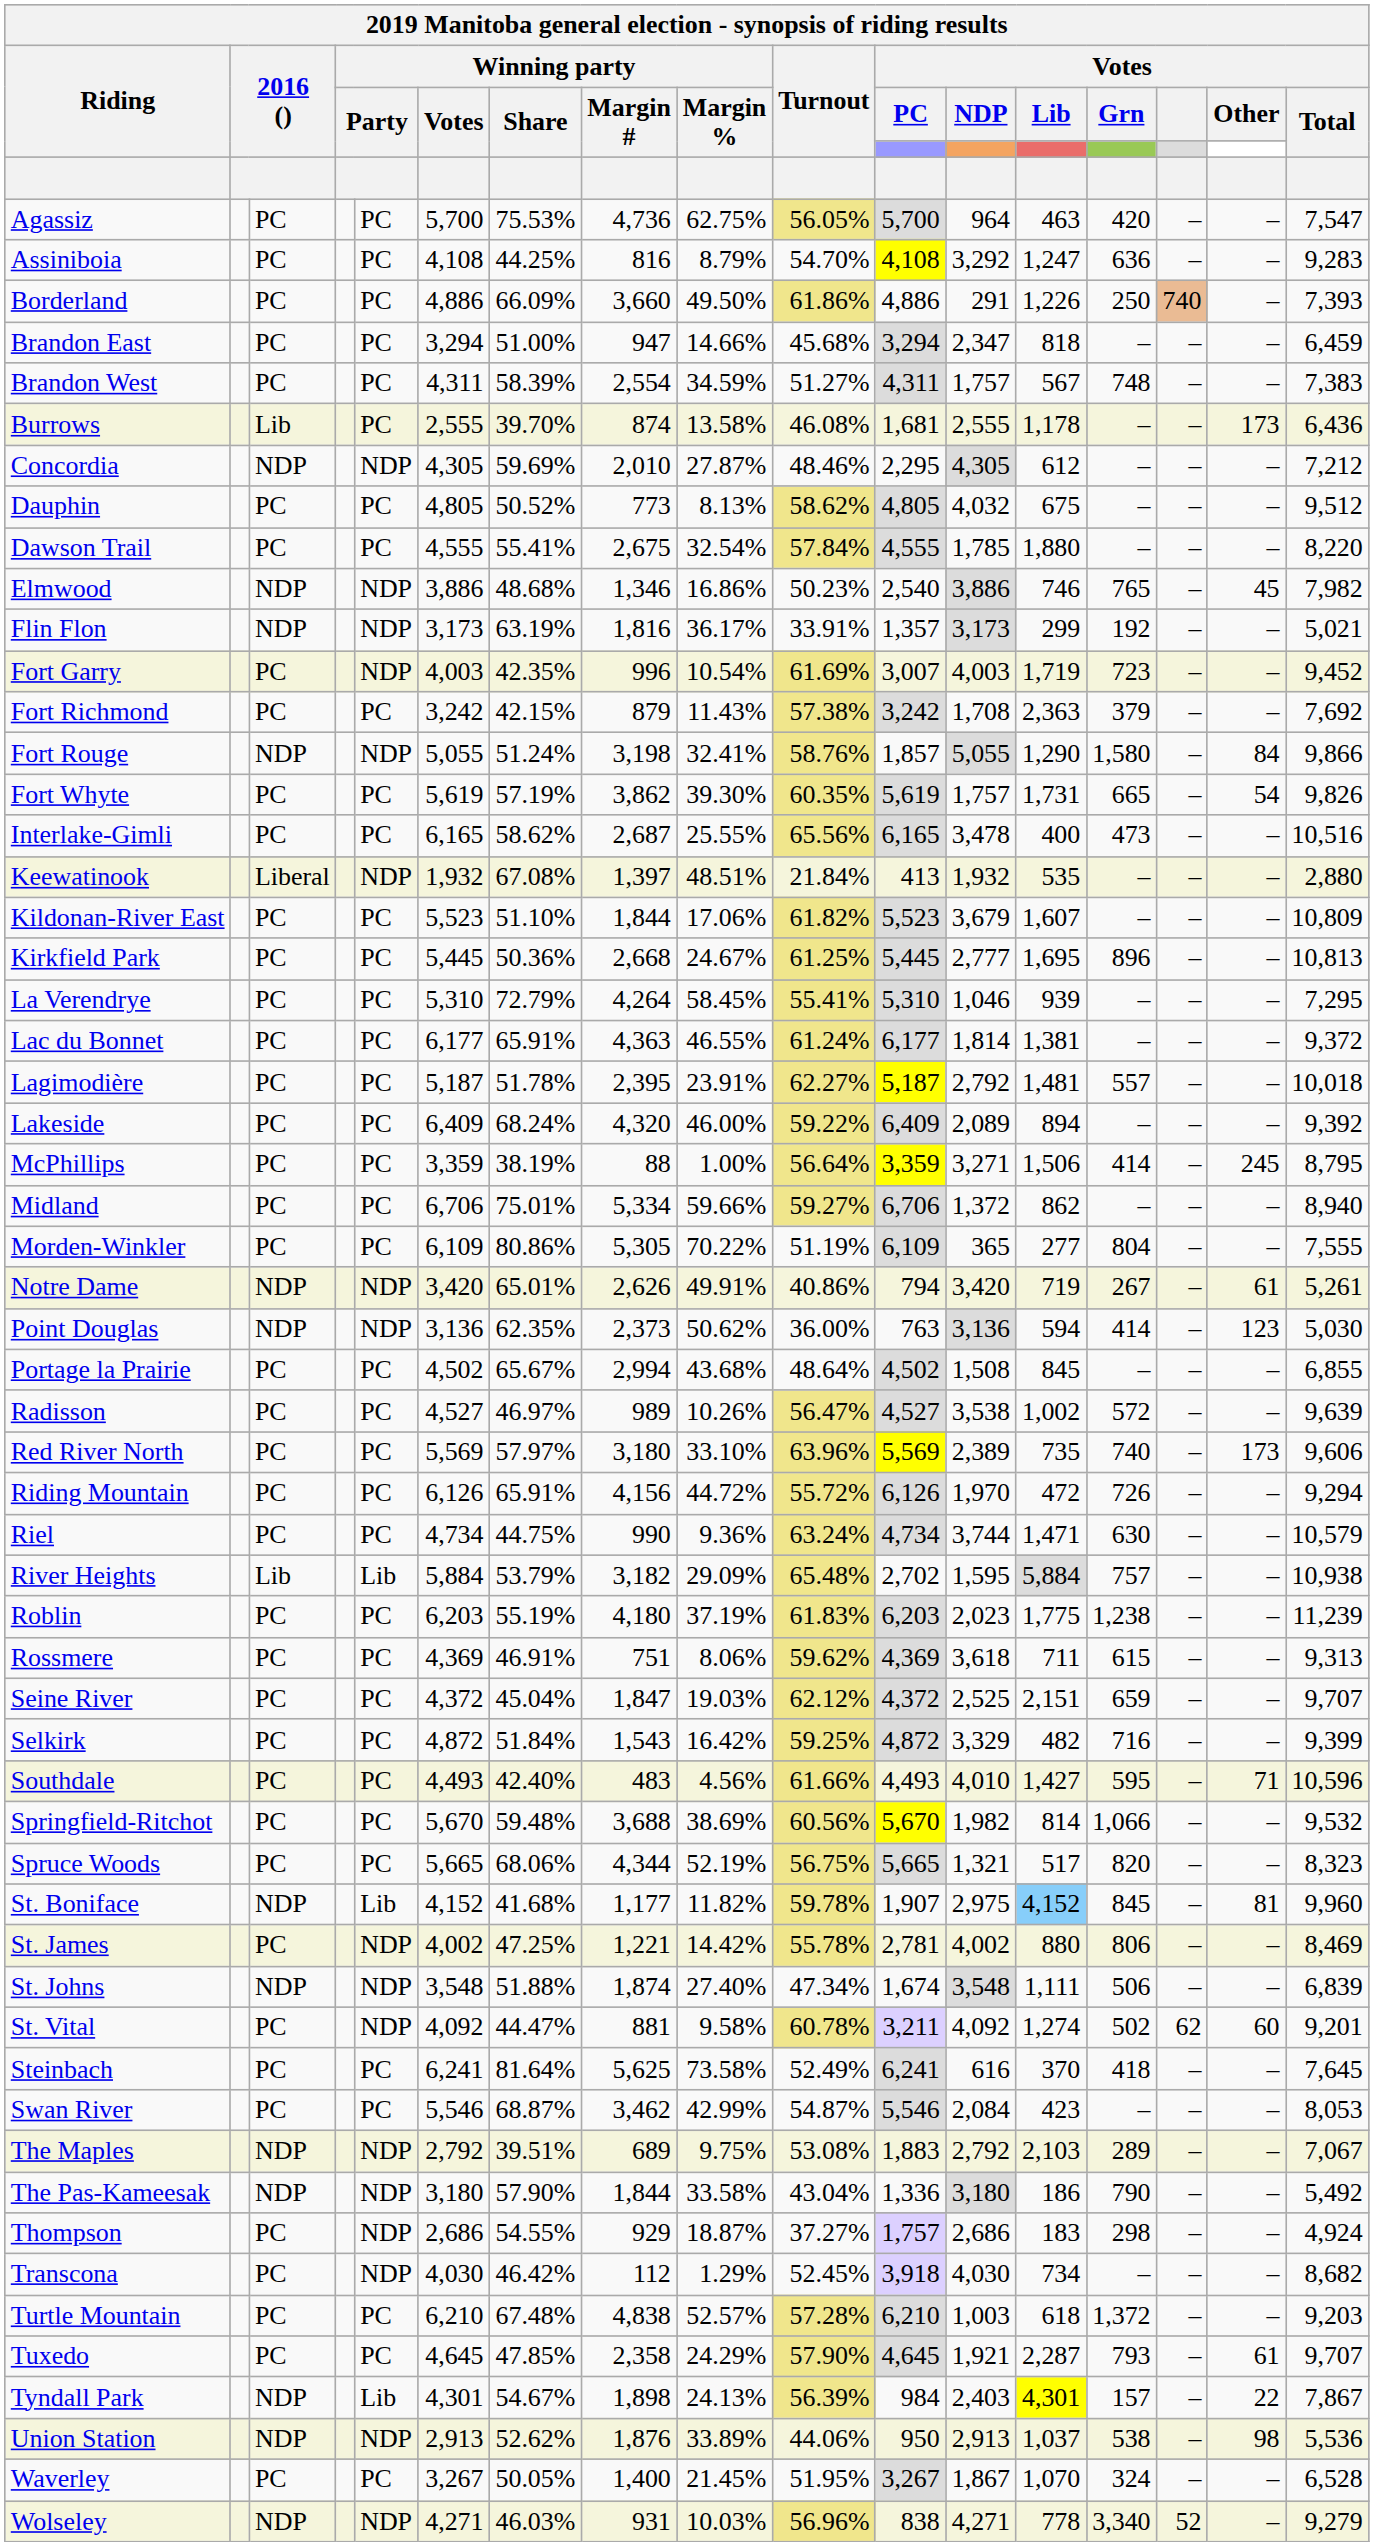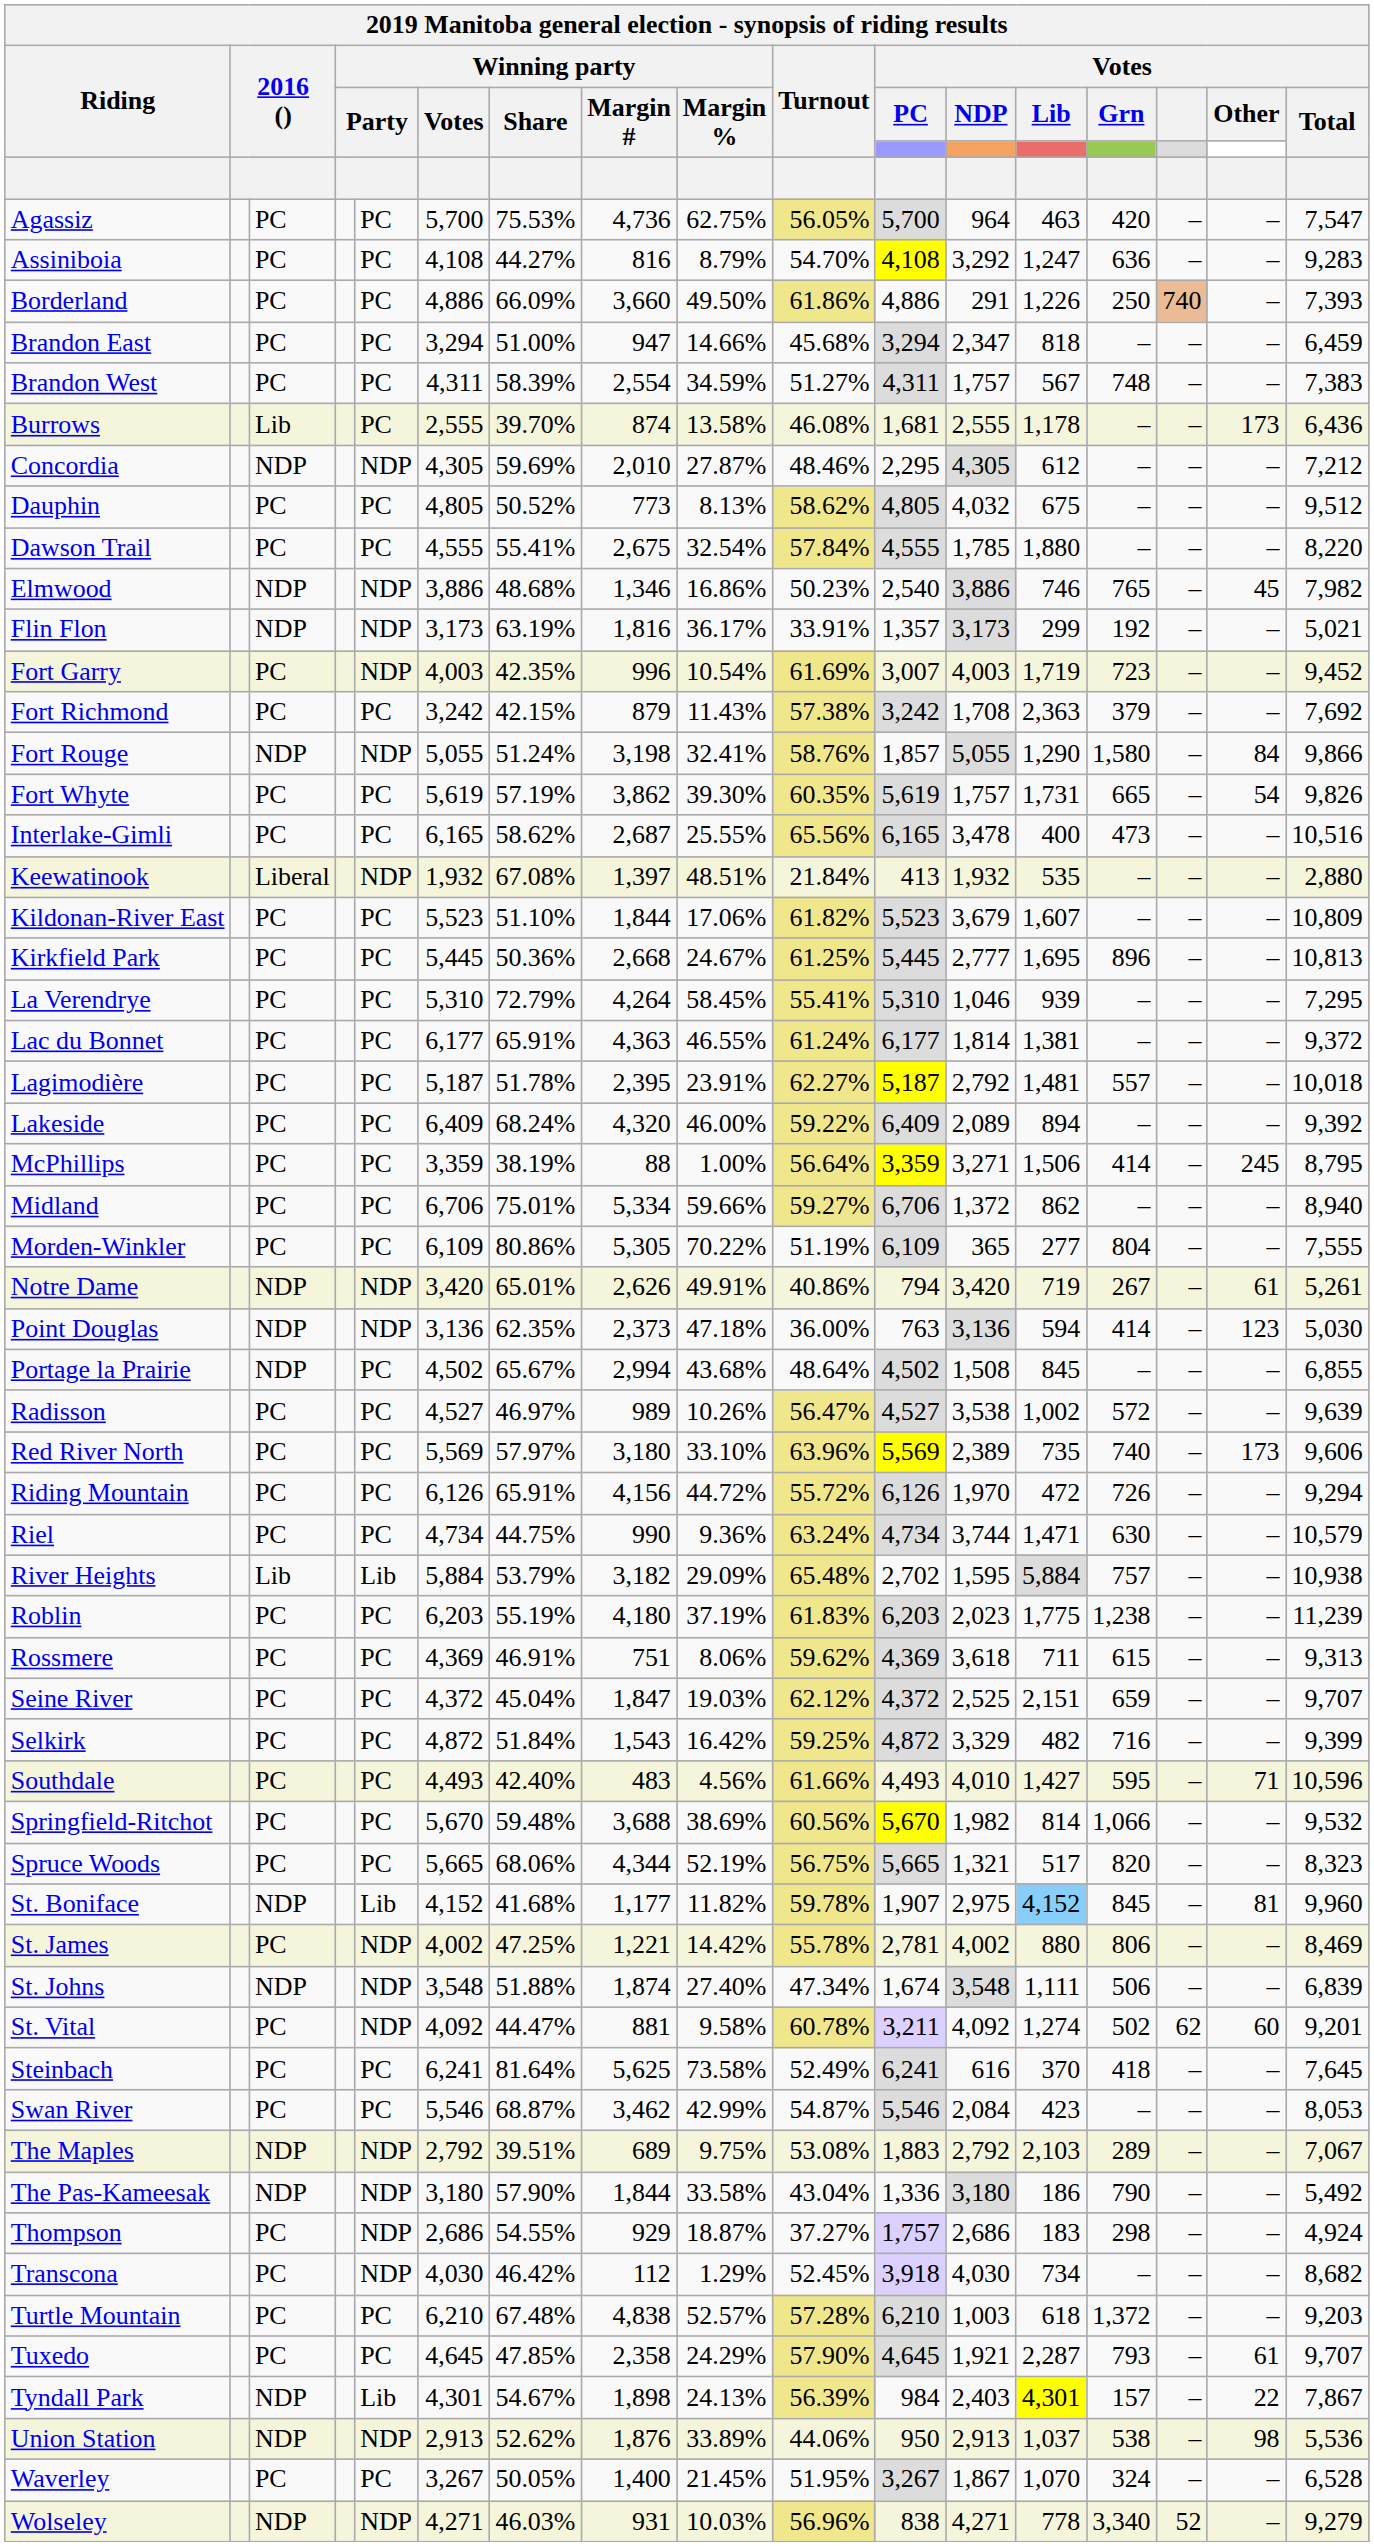Assiniboia | Winning party / Share: 44.25% -> 44.27%
Point Douglas | Winning party / Margin %: 50.62% -> 47.18%
Portage la Prairie | column 3: PC -> NDP
